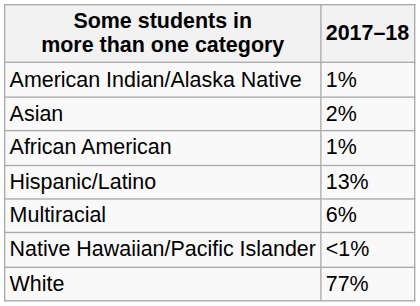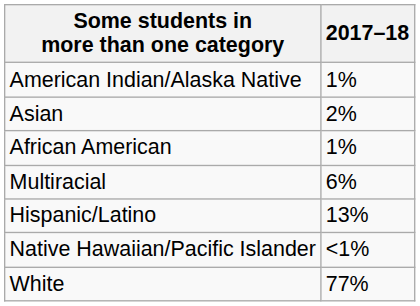rows swapped: Hispanic/Latino <-> Multiracial
